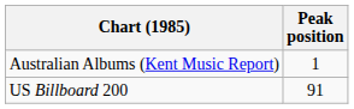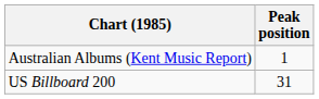US Billboard 200 | Peak position: 91 -> 31
